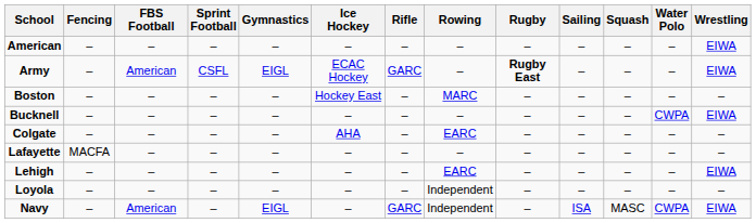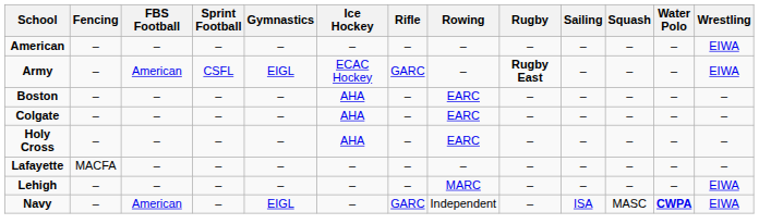Boston | Ice Hockey: Hockey East -> AHA
Boston | Rowing: MARC -> EARC
- row: Bucknell | – | – | – | – | – | – | – | – | – | – | CWPA | EIWA
+ row: Holy Cross | – | – | – | – | AHA | – | EARC | – | – | – | – | –
Lehigh | Rowing: EARC -> MARC
- row: Loyola | – | – | – | – | – | – | Independent | – | – | – | – | –
Navy | Water Polo: normal -> bold
